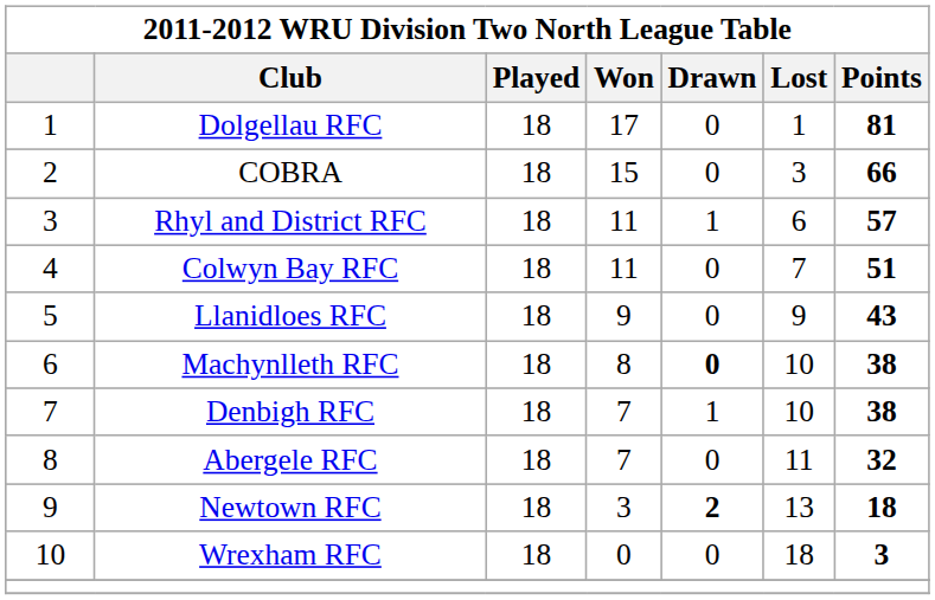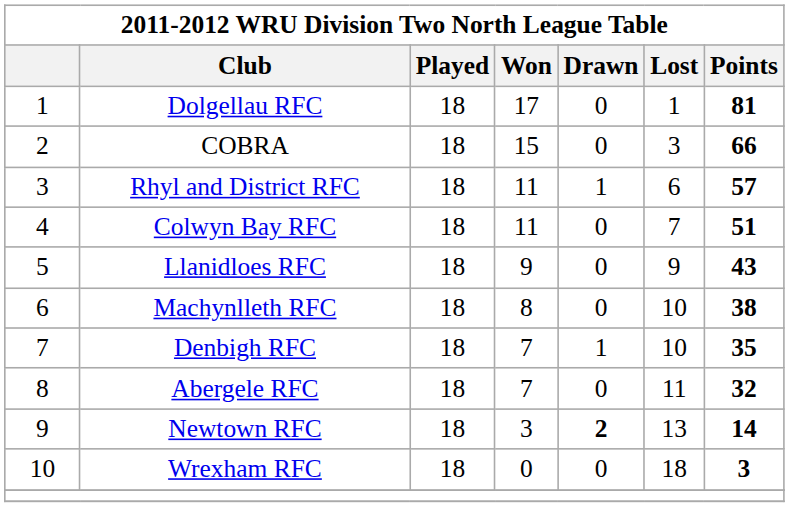Machynlleth RFC | Drawn: bold -> normal
Denbigh RFC | Points: 38 -> 35
Newtown RFC | Points: 18 -> 14
